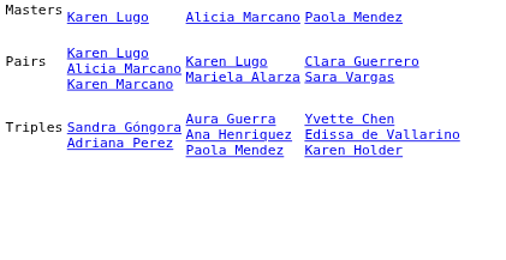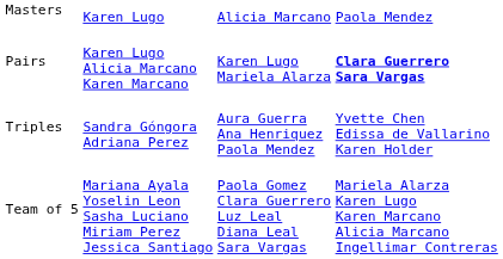Pairs | column 4: normal -> bold
+ row: Team of 5 | Mariana Ayala Yoselin Leon Sasha Luciano Miriam Perez Jessica Santiago | Paola Gomez Clara Guerrero Luz Leal Diana Leal Sara Vargas | Mariela Alarza Karen Lugo Karen Marcano Alicia Marcano Ingellimar Contreras
